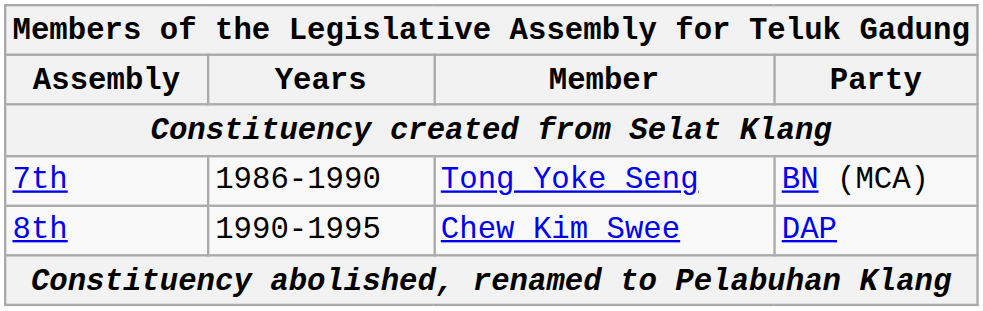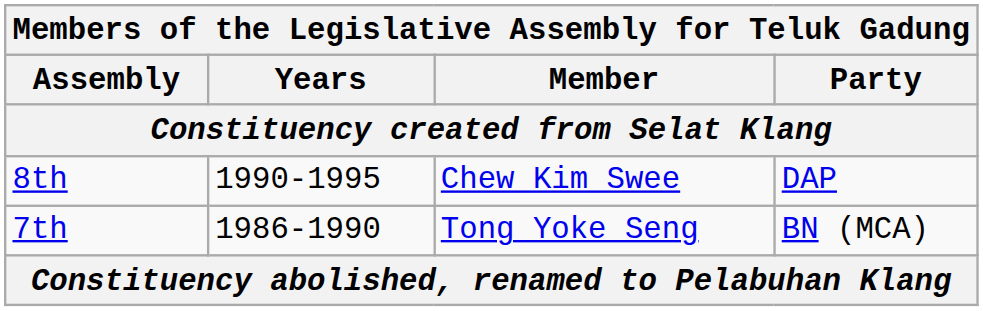rows swapped: 7th <-> 8th
